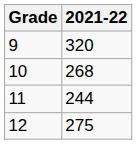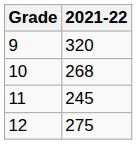11 | 2021-22: 244 -> 245
